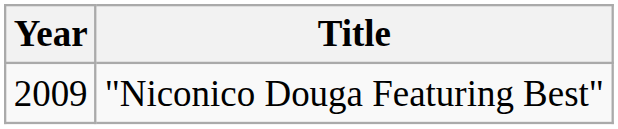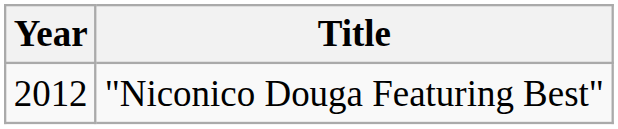"Niconico Douga Featuring Best" | Year: 2009 -> 2012
